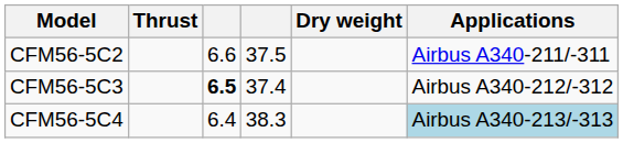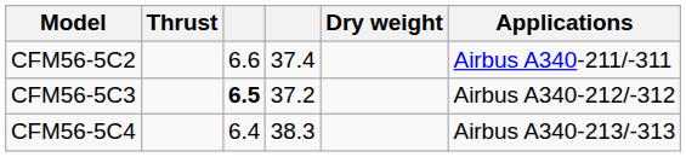CFM56-5C2 | column 4: 37.5 -> 37.4
CFM56-5C3 | column 4: 37.4 -> 37.2
CFM56-5C4 | Applications: lightblue background -> no background
